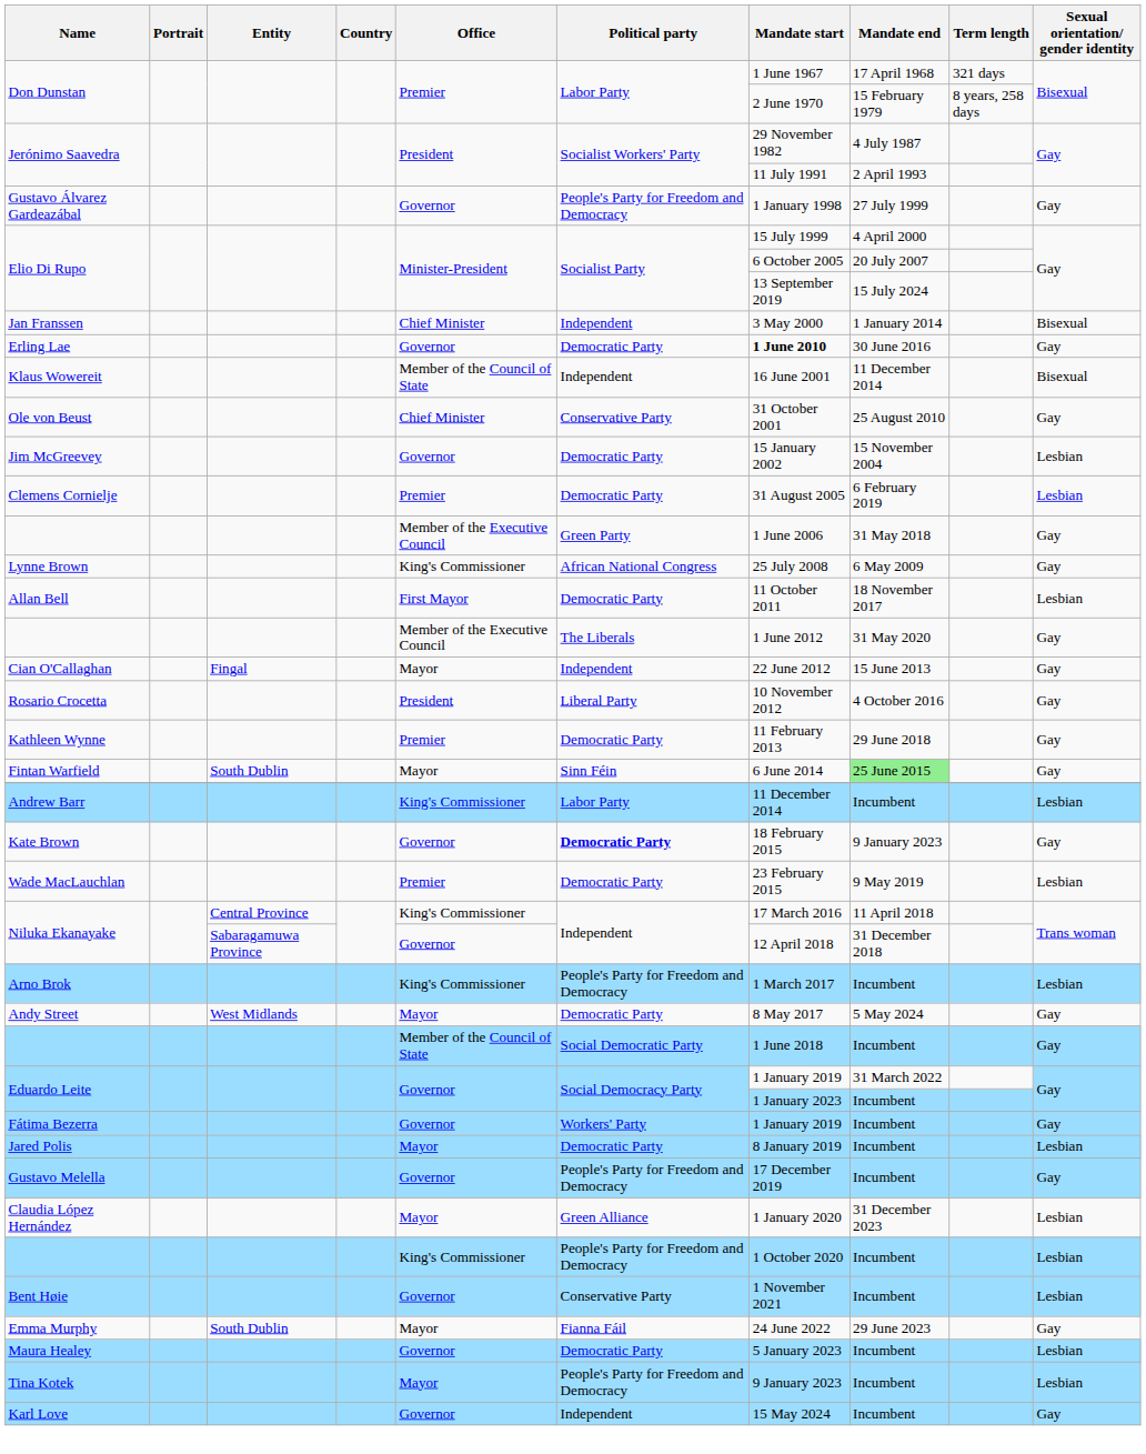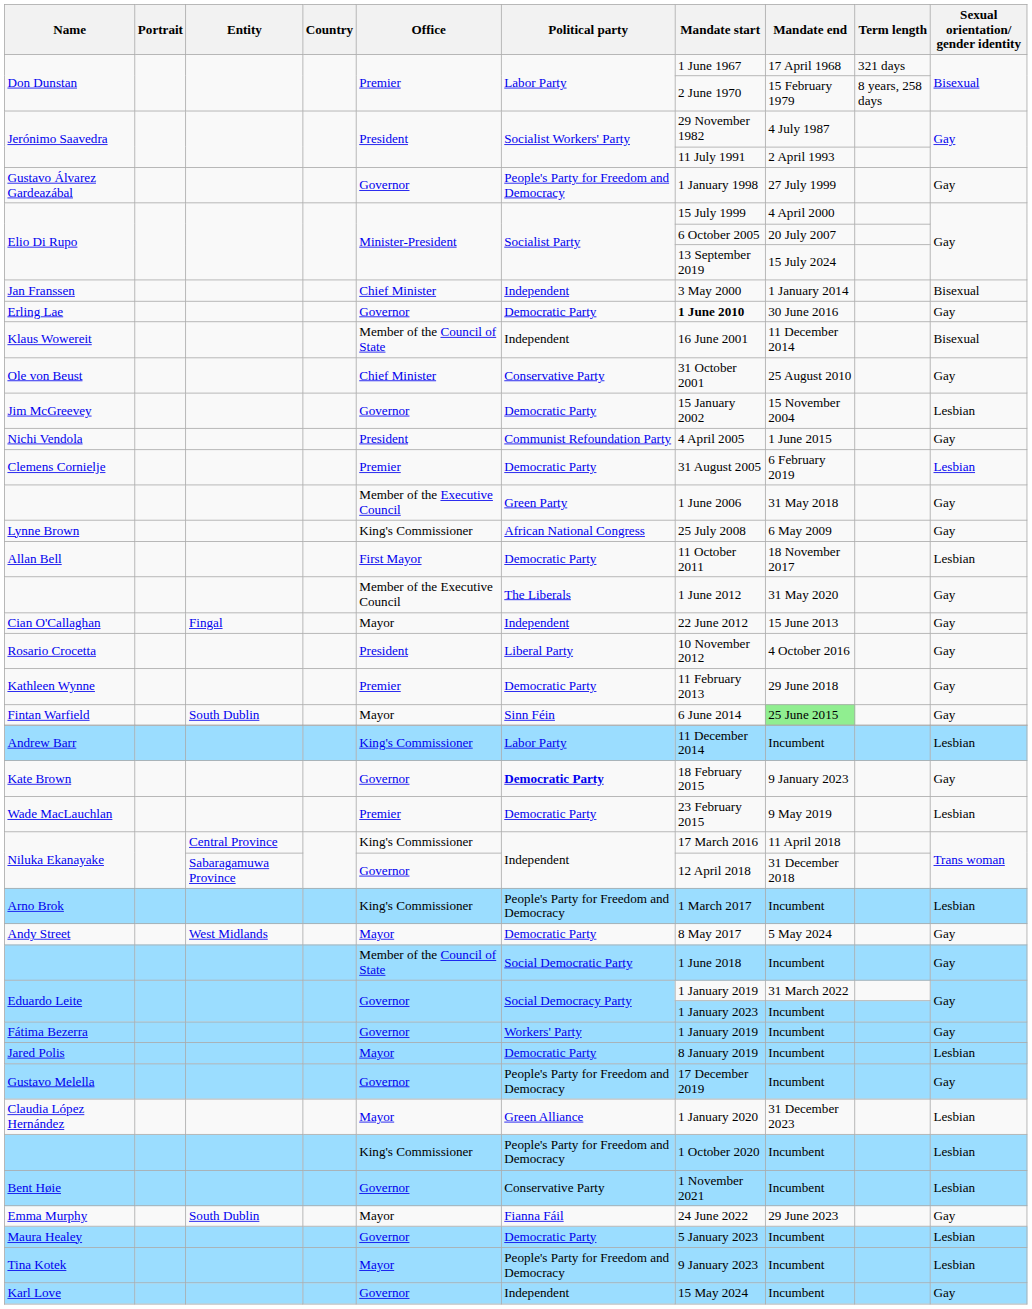+ row: Nichi Vendola | President | Communist Refoundation Party | 4 April 2005 | 1 June 2015 | Gay
